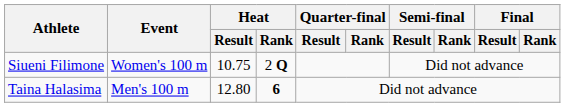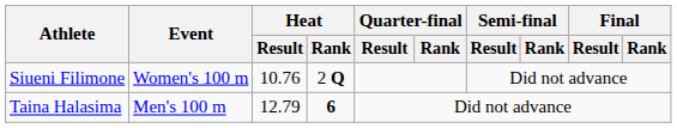Siueni Filimone | Heat / Result: 10.75 -> 10.76
Taina Halasima | Heat / Result: 12.80 -> 12.79
